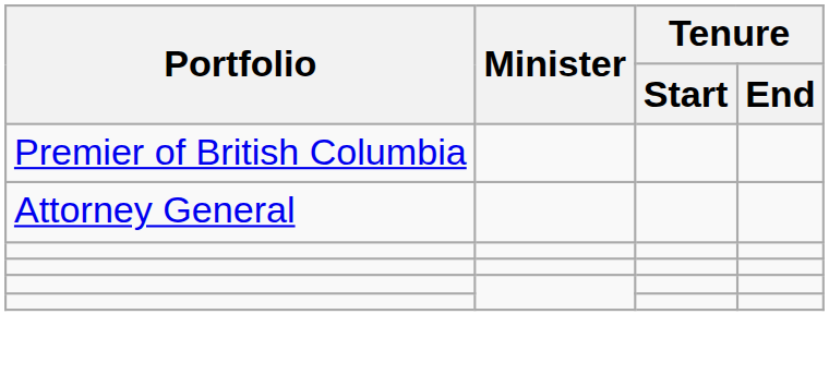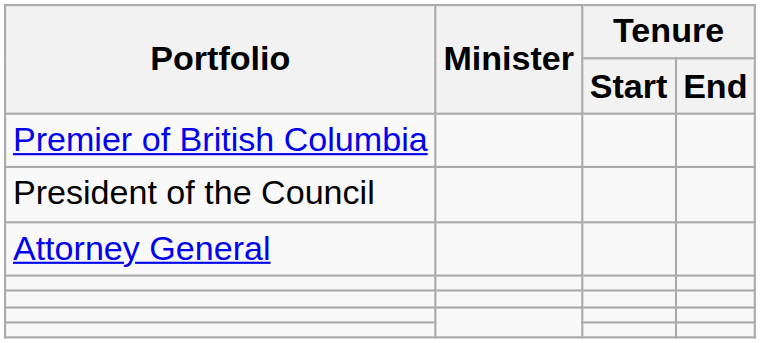+ row: President of the Council
